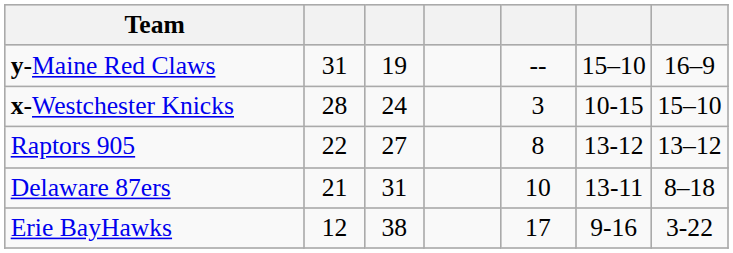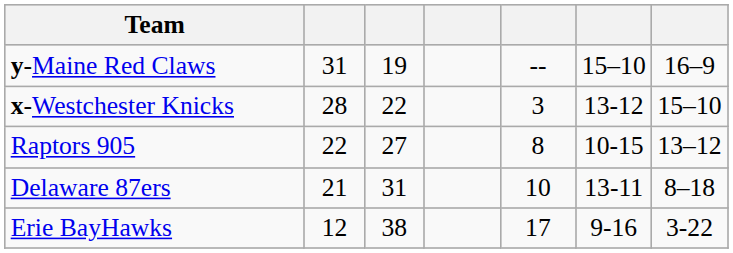x-Westchester Knicks | column 3: 24 -> 22
x-Westchester Knicks | column 6: 10-15 -> 13-12
Raptors 905 | column 6: 13-12 -> 10-15
